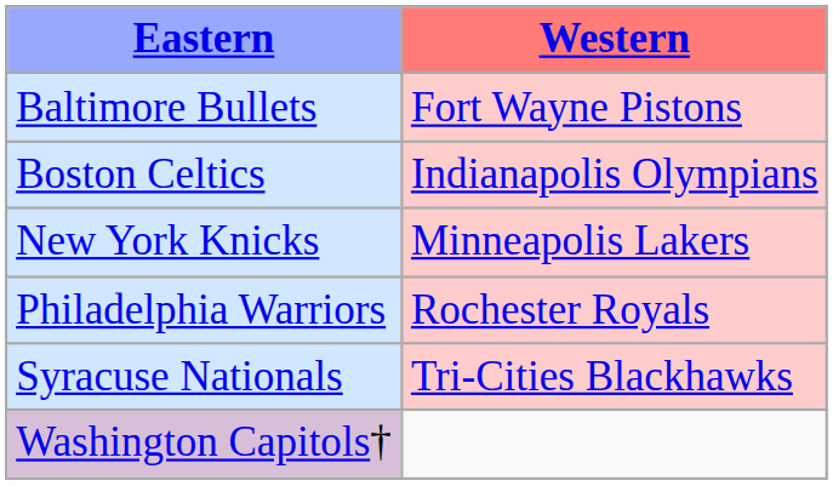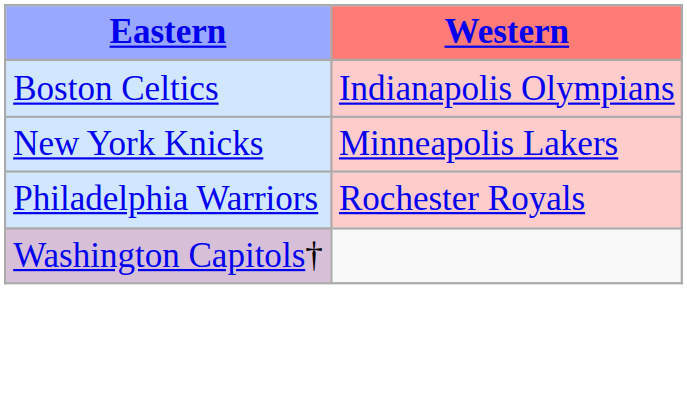- row: Baltimore Bullets | Fort Wayne Pistons
- row: Syracuse Nationals | Tri-Cities Blackhawks
